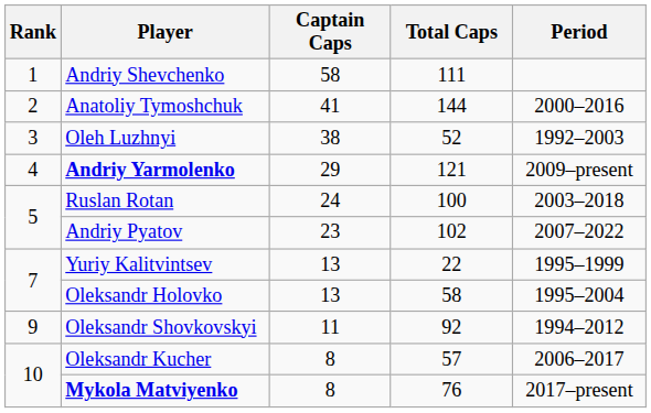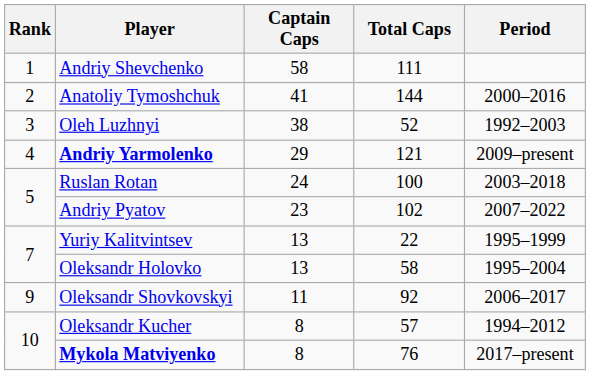Oleksandr Shovkovskyi | Period: 1994–2012 -> 2006–2017
Oleksandr Kucher | Period: 2006–2017 -> 1994–2012
